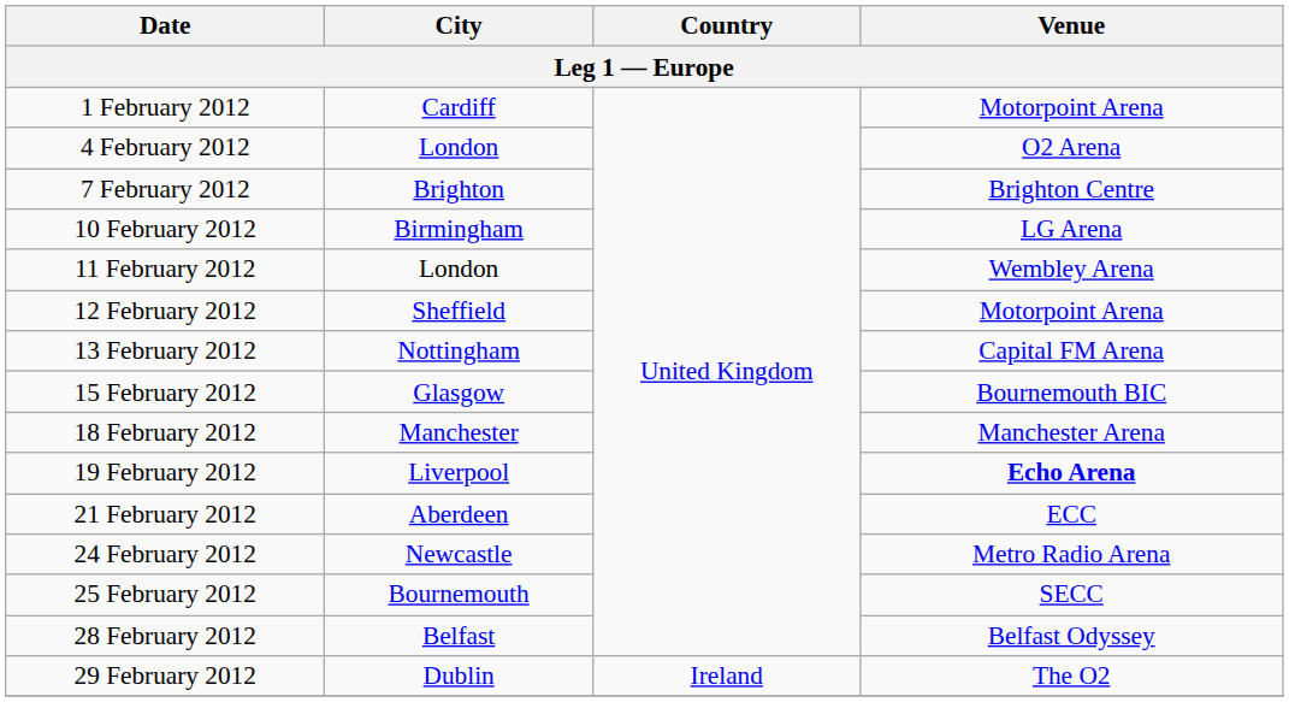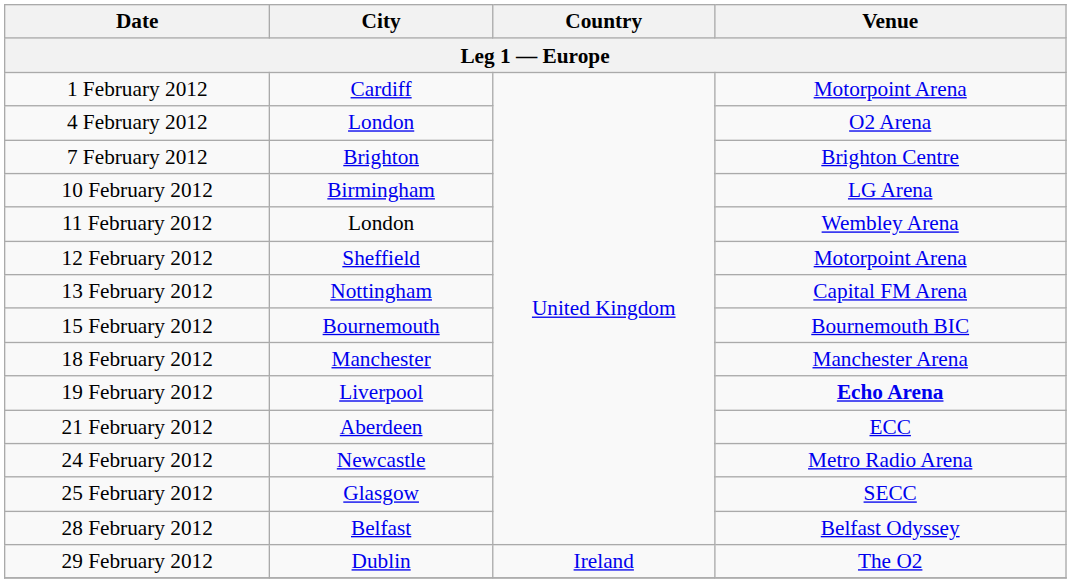15 February 2012 | City: Glasgow -> Bournemouth
25 February 2012 | City: Bournemouth -> Glasgow
